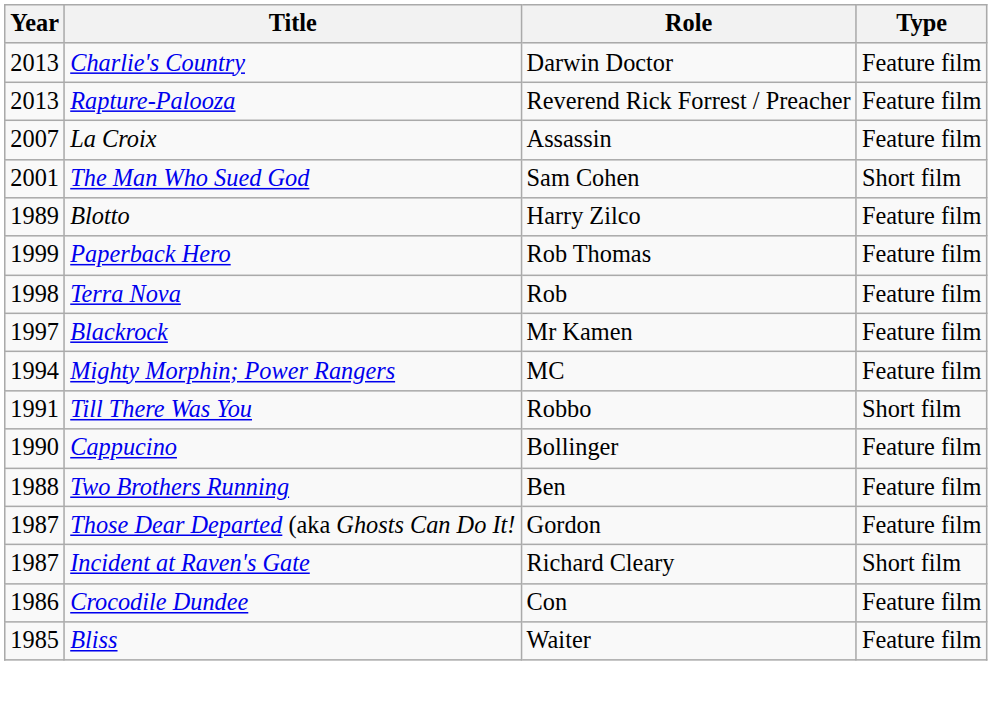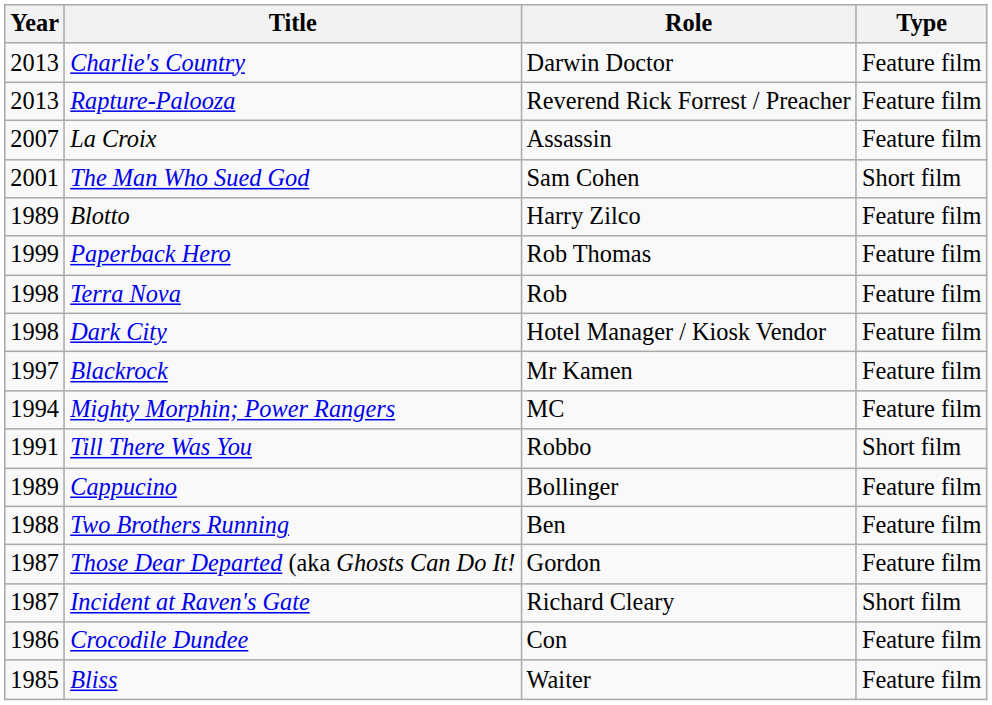+ row: 1998 | Dark City | Hotel Manager / Kiosk Vendor | Feature film
Cappucino | Year: 1990 -> 1989
